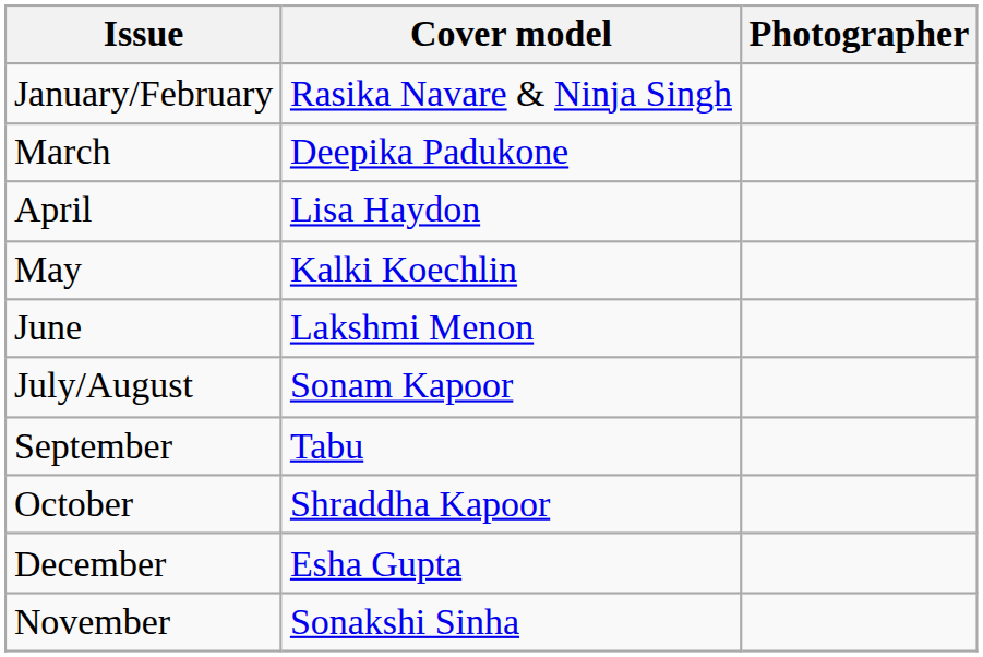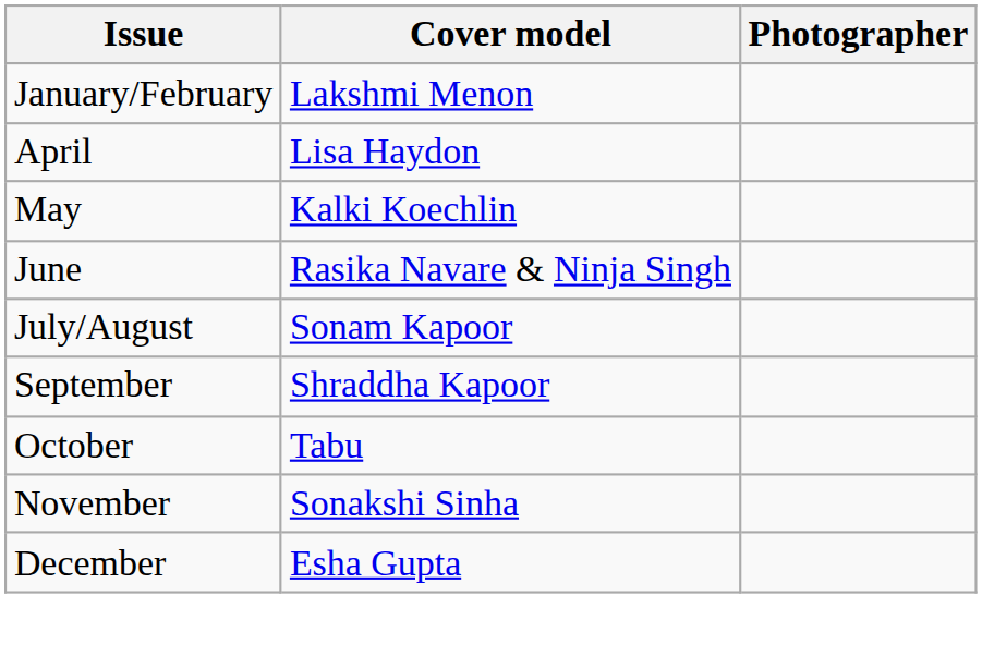January/February | Cover model: Rasika Navare & Ninja Singh -> Lakshmi Menon
- row: March | Deepika Padukone
June | Cover model: Lakshmi Menon -> Rasika Navare & Ninja Singh
September | Cover model: Tabu -> Shraddha Kapoor
October | Cover model: Shraddha Kapoor -> Tabu
rows swapped: November <-> December
